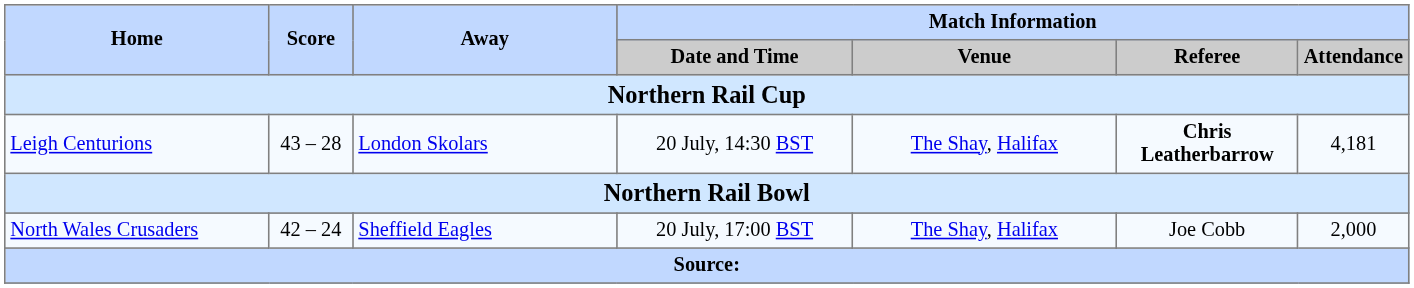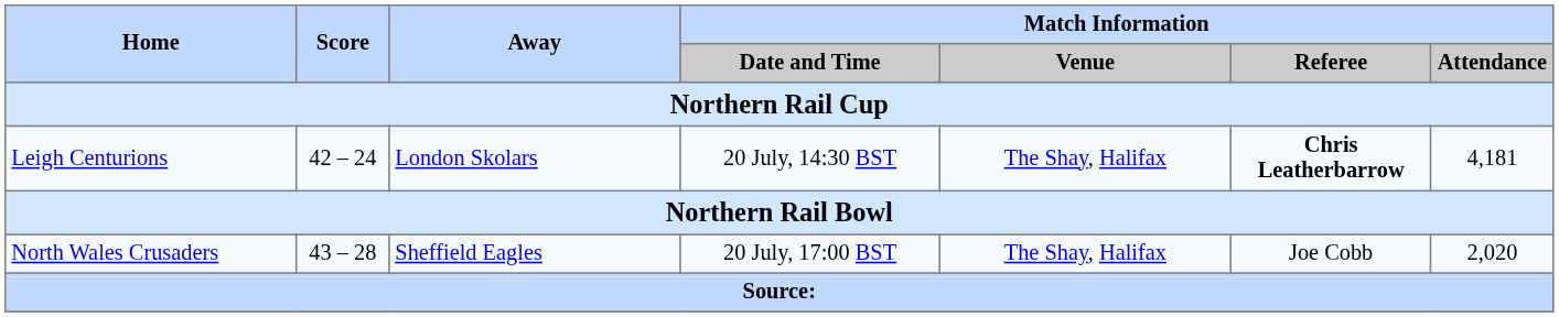Leigh Centurions | Score: 43 – 28 -> 42 – 24
North Wales Crusaders | Score: 42 – 24 -> 43 – 28
North Wales Crusaders | Match Information / Attendance: 2,000 -> 2,020
